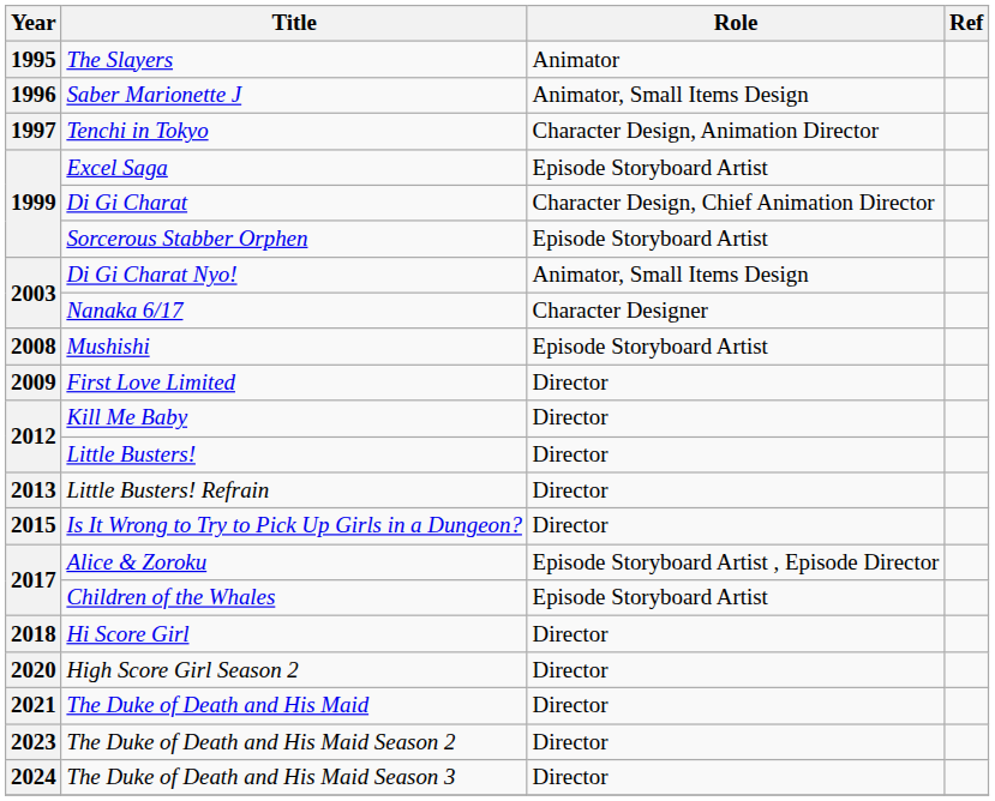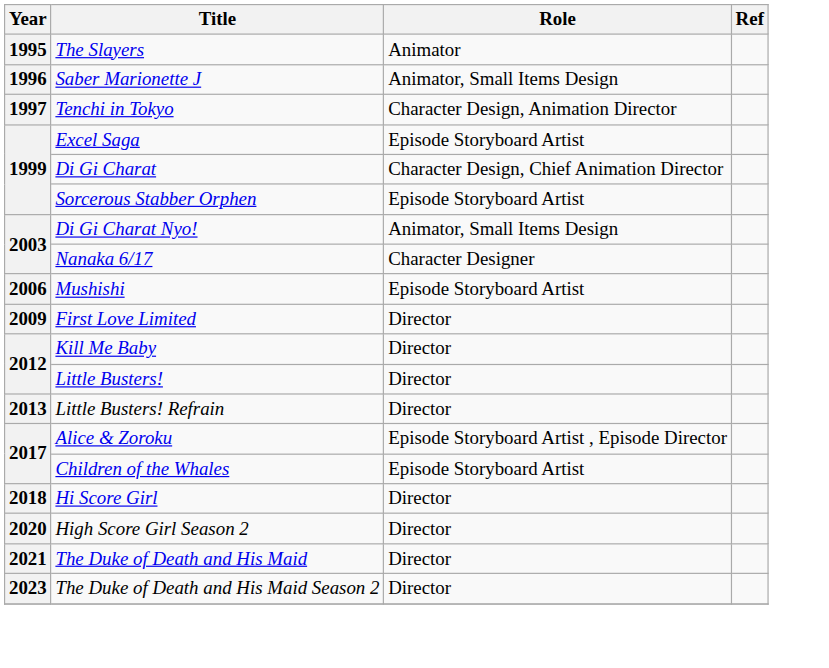Mushishi | Year: 2008 -> 2006
- row: 2015 | Is It Wrong to Try to Pick Up Girls in a Dungeon? | Director
- row: 2024 | The Duke of Death and His Maid Season 3 | Director
